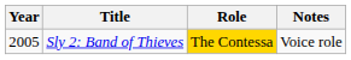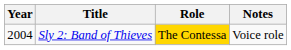Sly 2: Band of Thieves | Year: 2005 -> 2004
